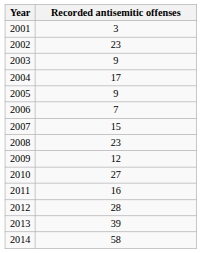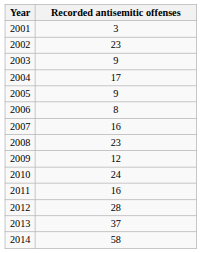2006 | Recorded antisemitic offenses: 7 -> 8
2007 | Recorded antisemitic offenses: 15 -> 16
2010 | Recorded antisemitic offenses: 27 -> 24
2013 | Recorded antisemitic offenses: 39 -> 37
